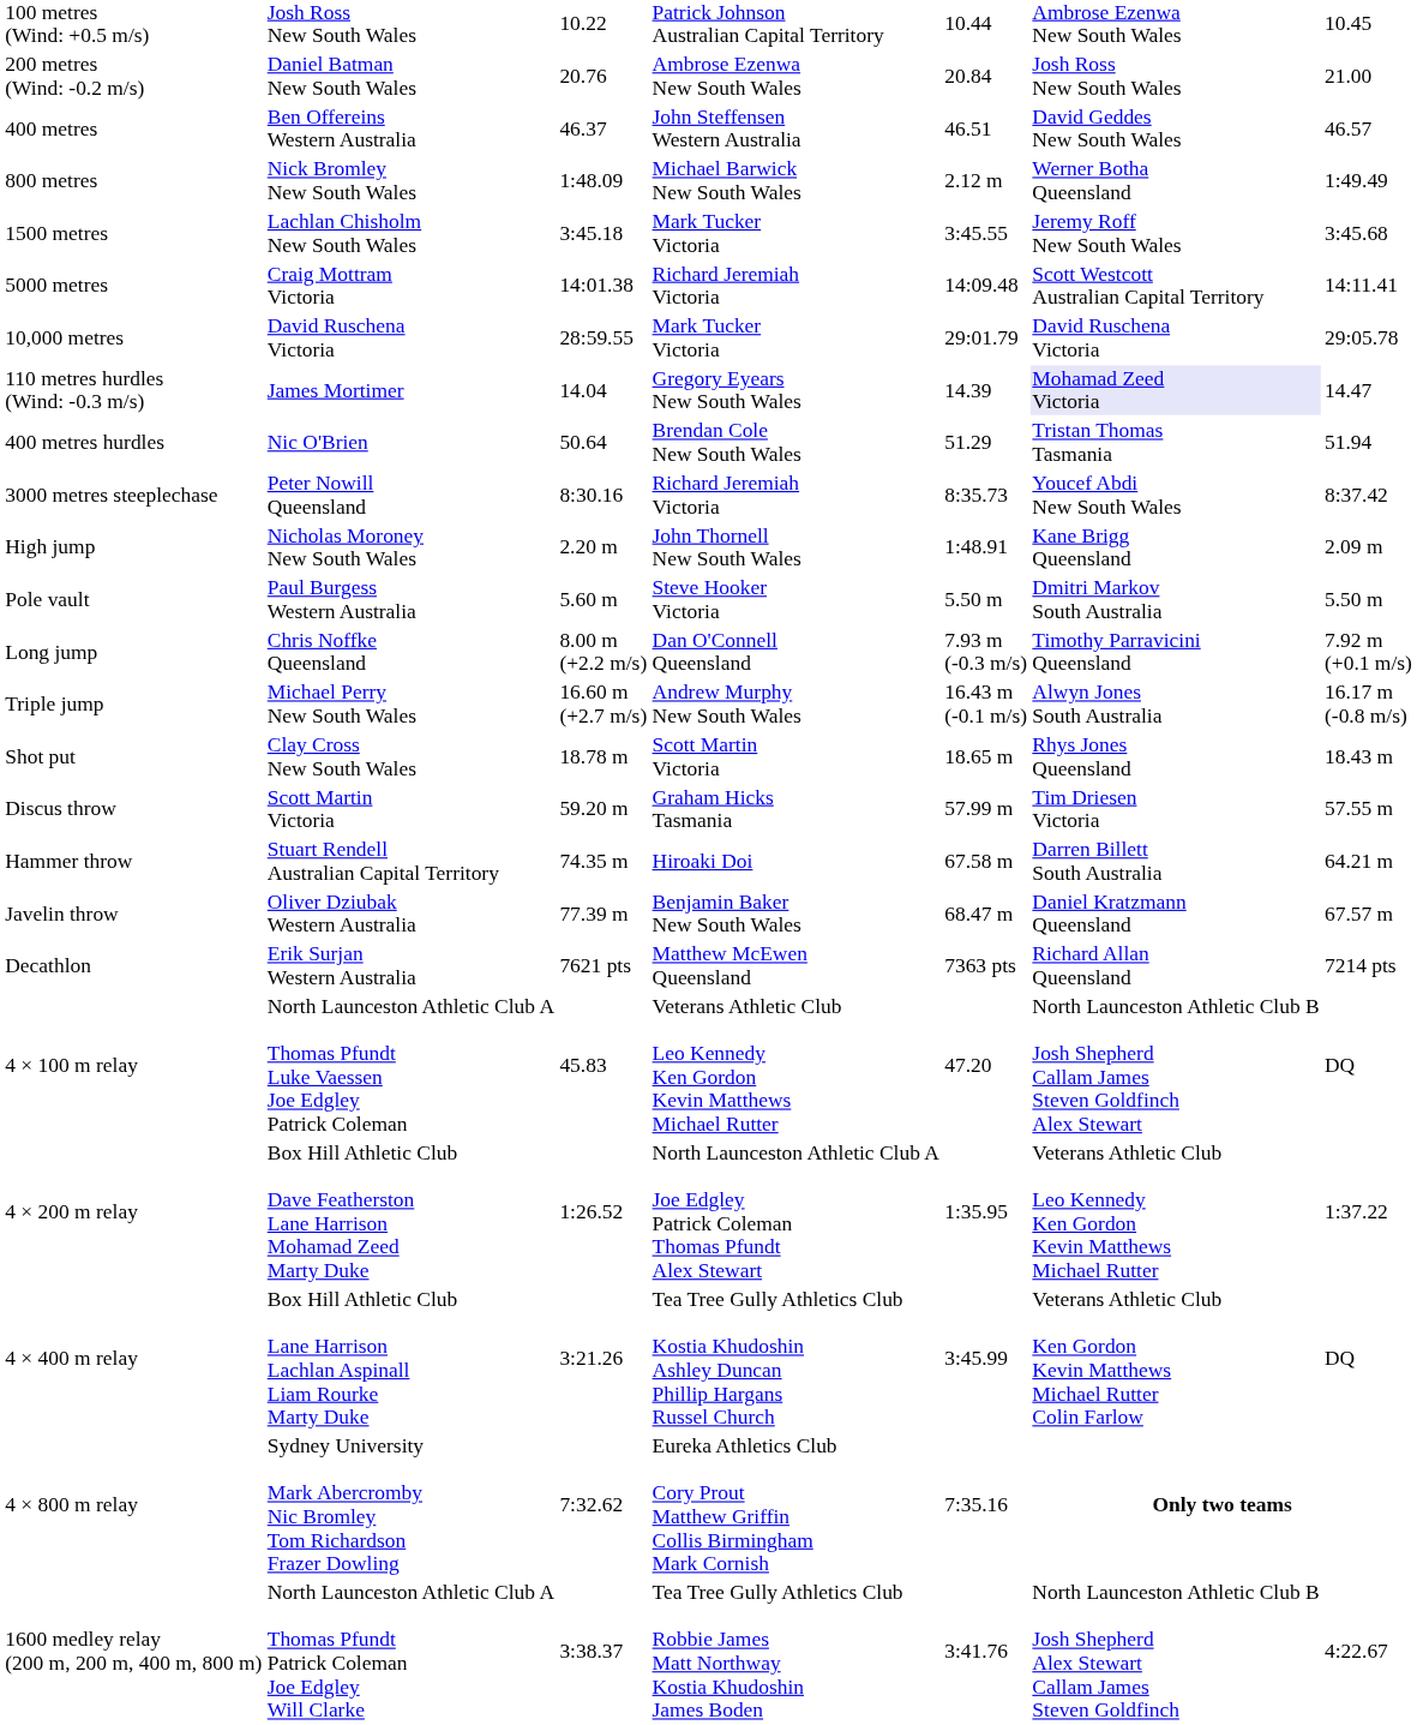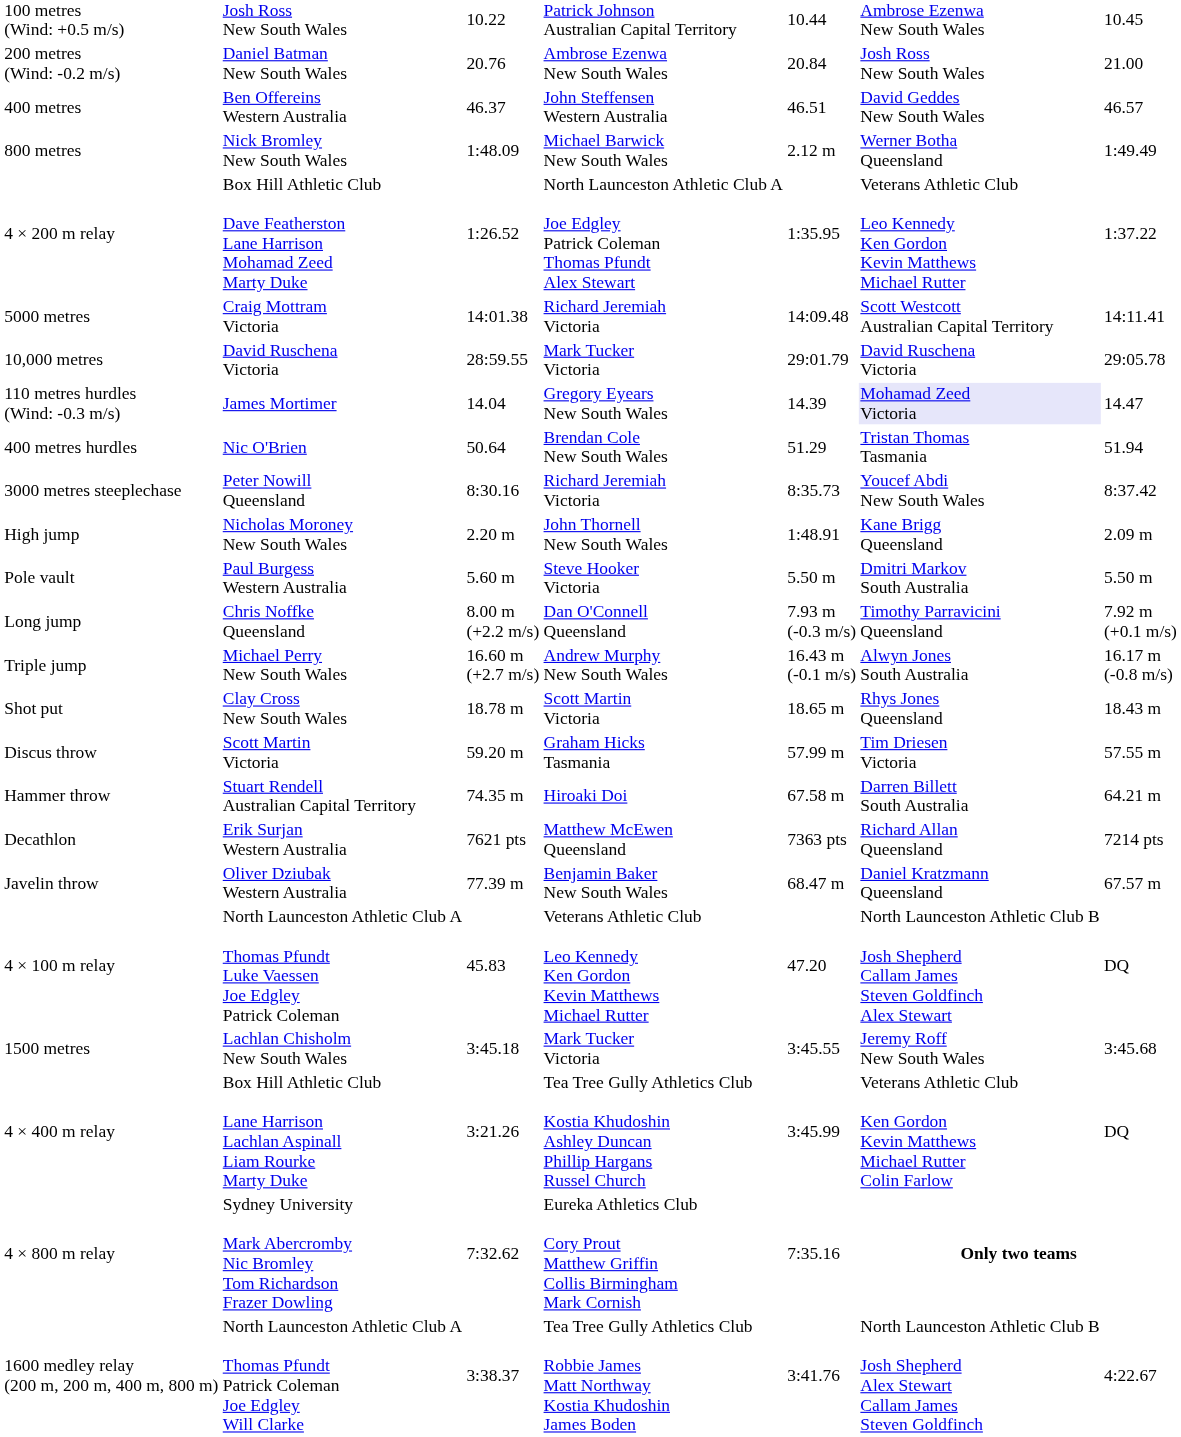rows swapped: 1500 metres <-> 4 × 200 m relay
rows swapped: Javelin throw <-> Decathlon
